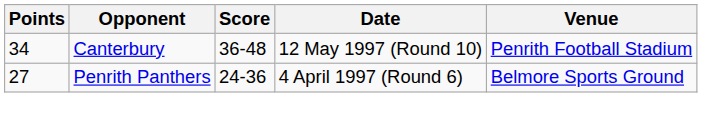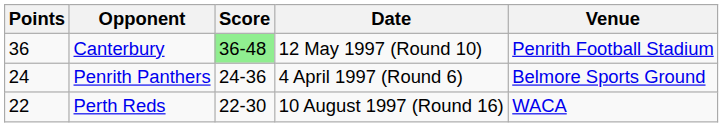Canterbury | Points: 34 -> 36
Canterbury | Score: no background -> lightgreen background
Penrith Panthers | Points: 27 -> 24
+ row: 22 | Perth Reds | 22-30 | 10 August 1997 (Round 16) | WACA
